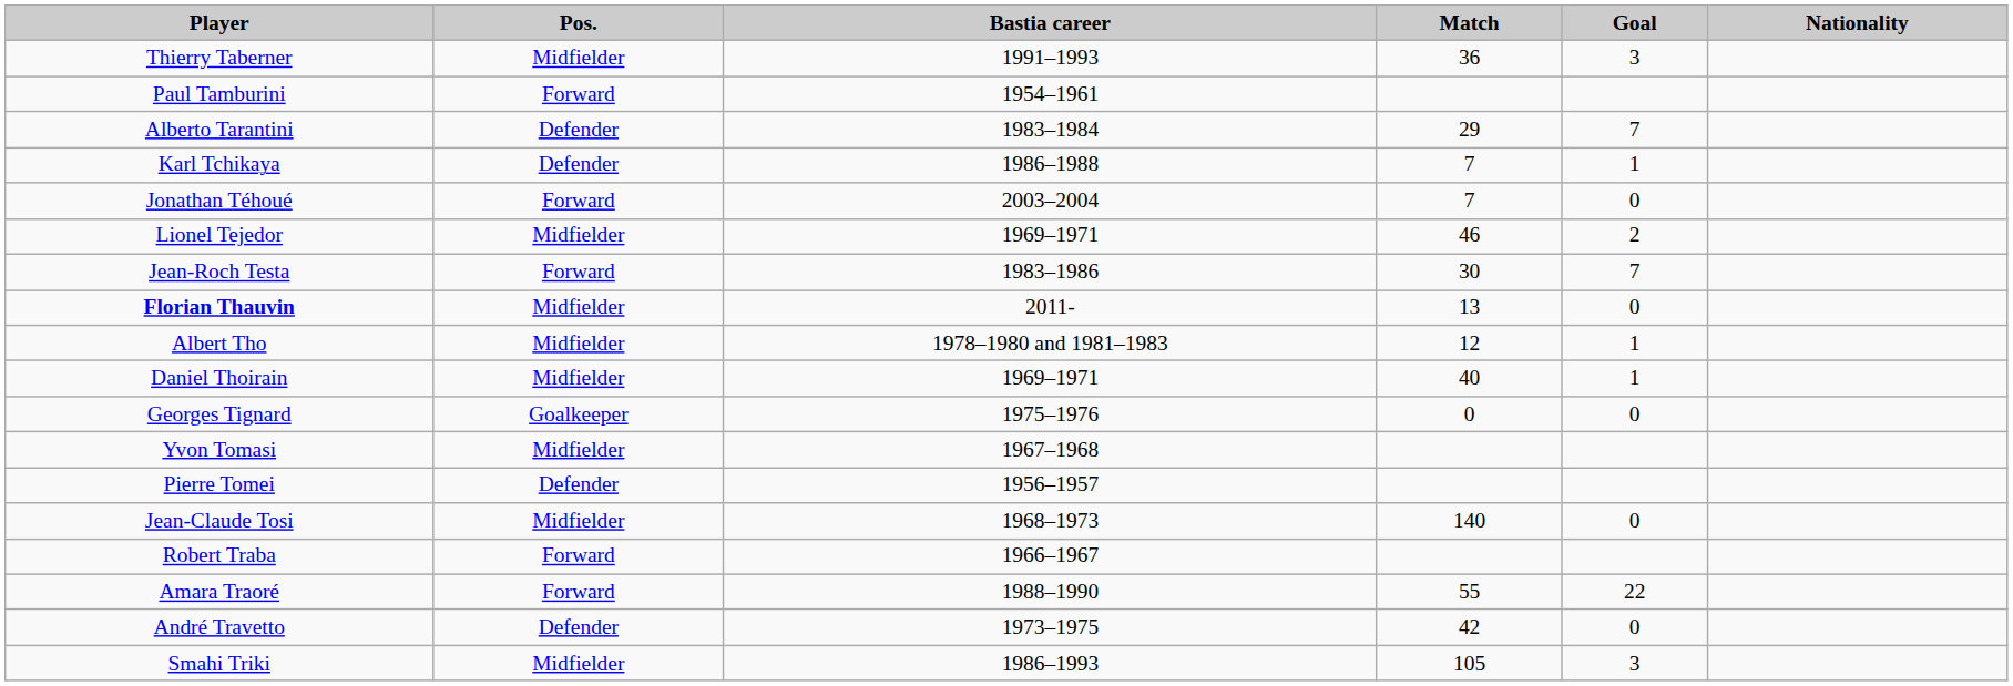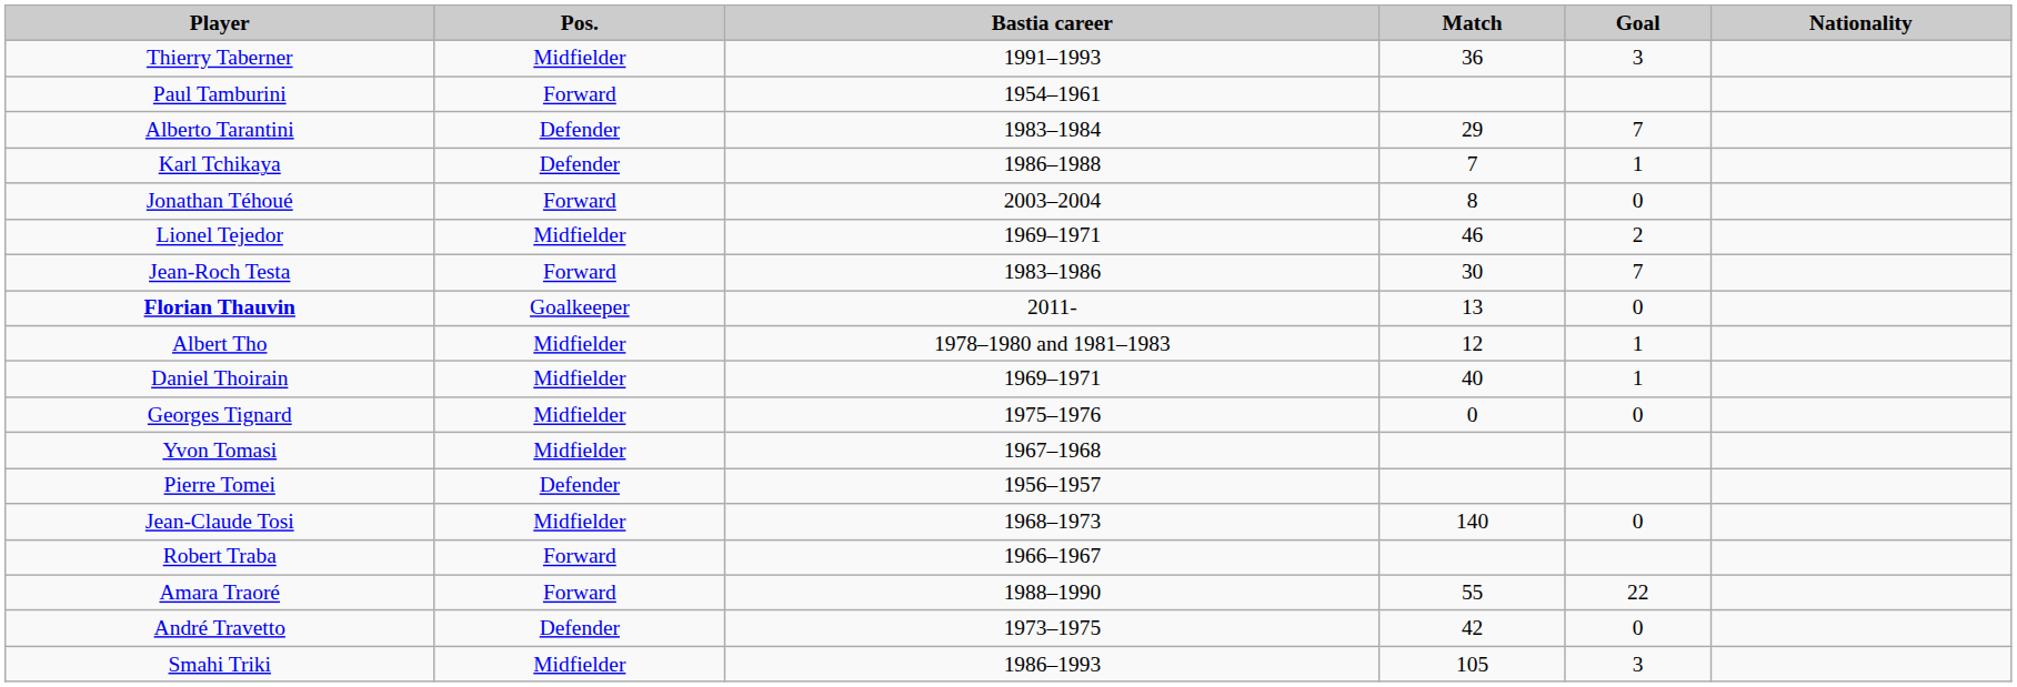Jonathan Téhoué | Match: 7 -> 8
Florian Thauvin | Pos.: Midfielder -> Goalkeeper
Georges Tignard | Pos.: Goalkeeper -> Midfielder
